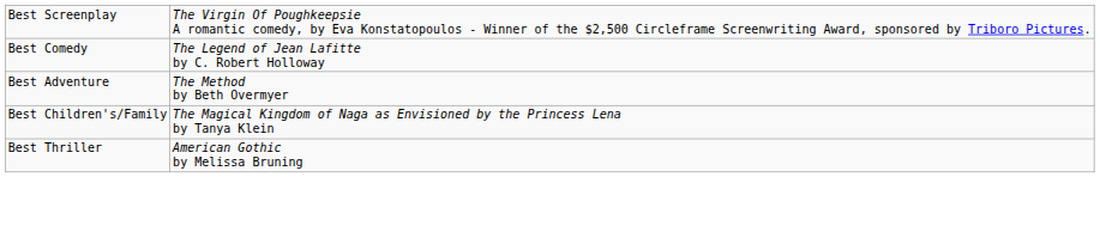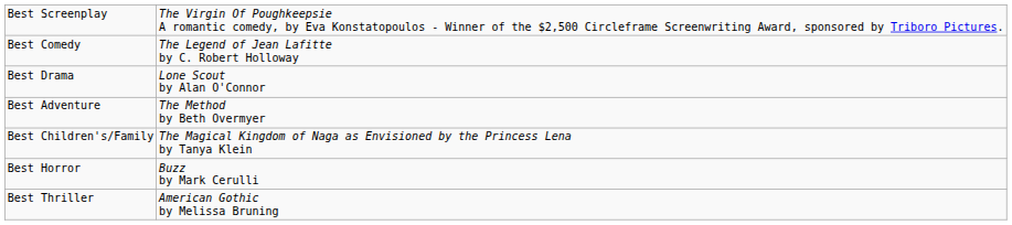+ row: Best Drama | Lone Scout by Alan O'Connor
+ row: Best Horror | Buzz by Mark Cerulli
